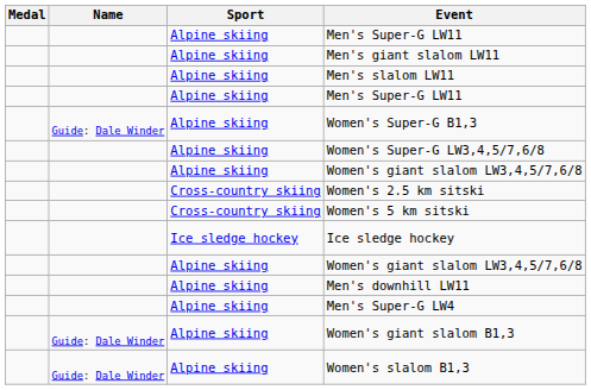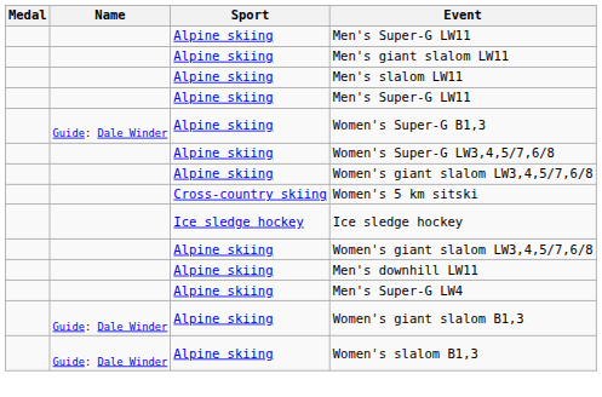- row: Cross-country skiing | Women's 2.5 km sitski
